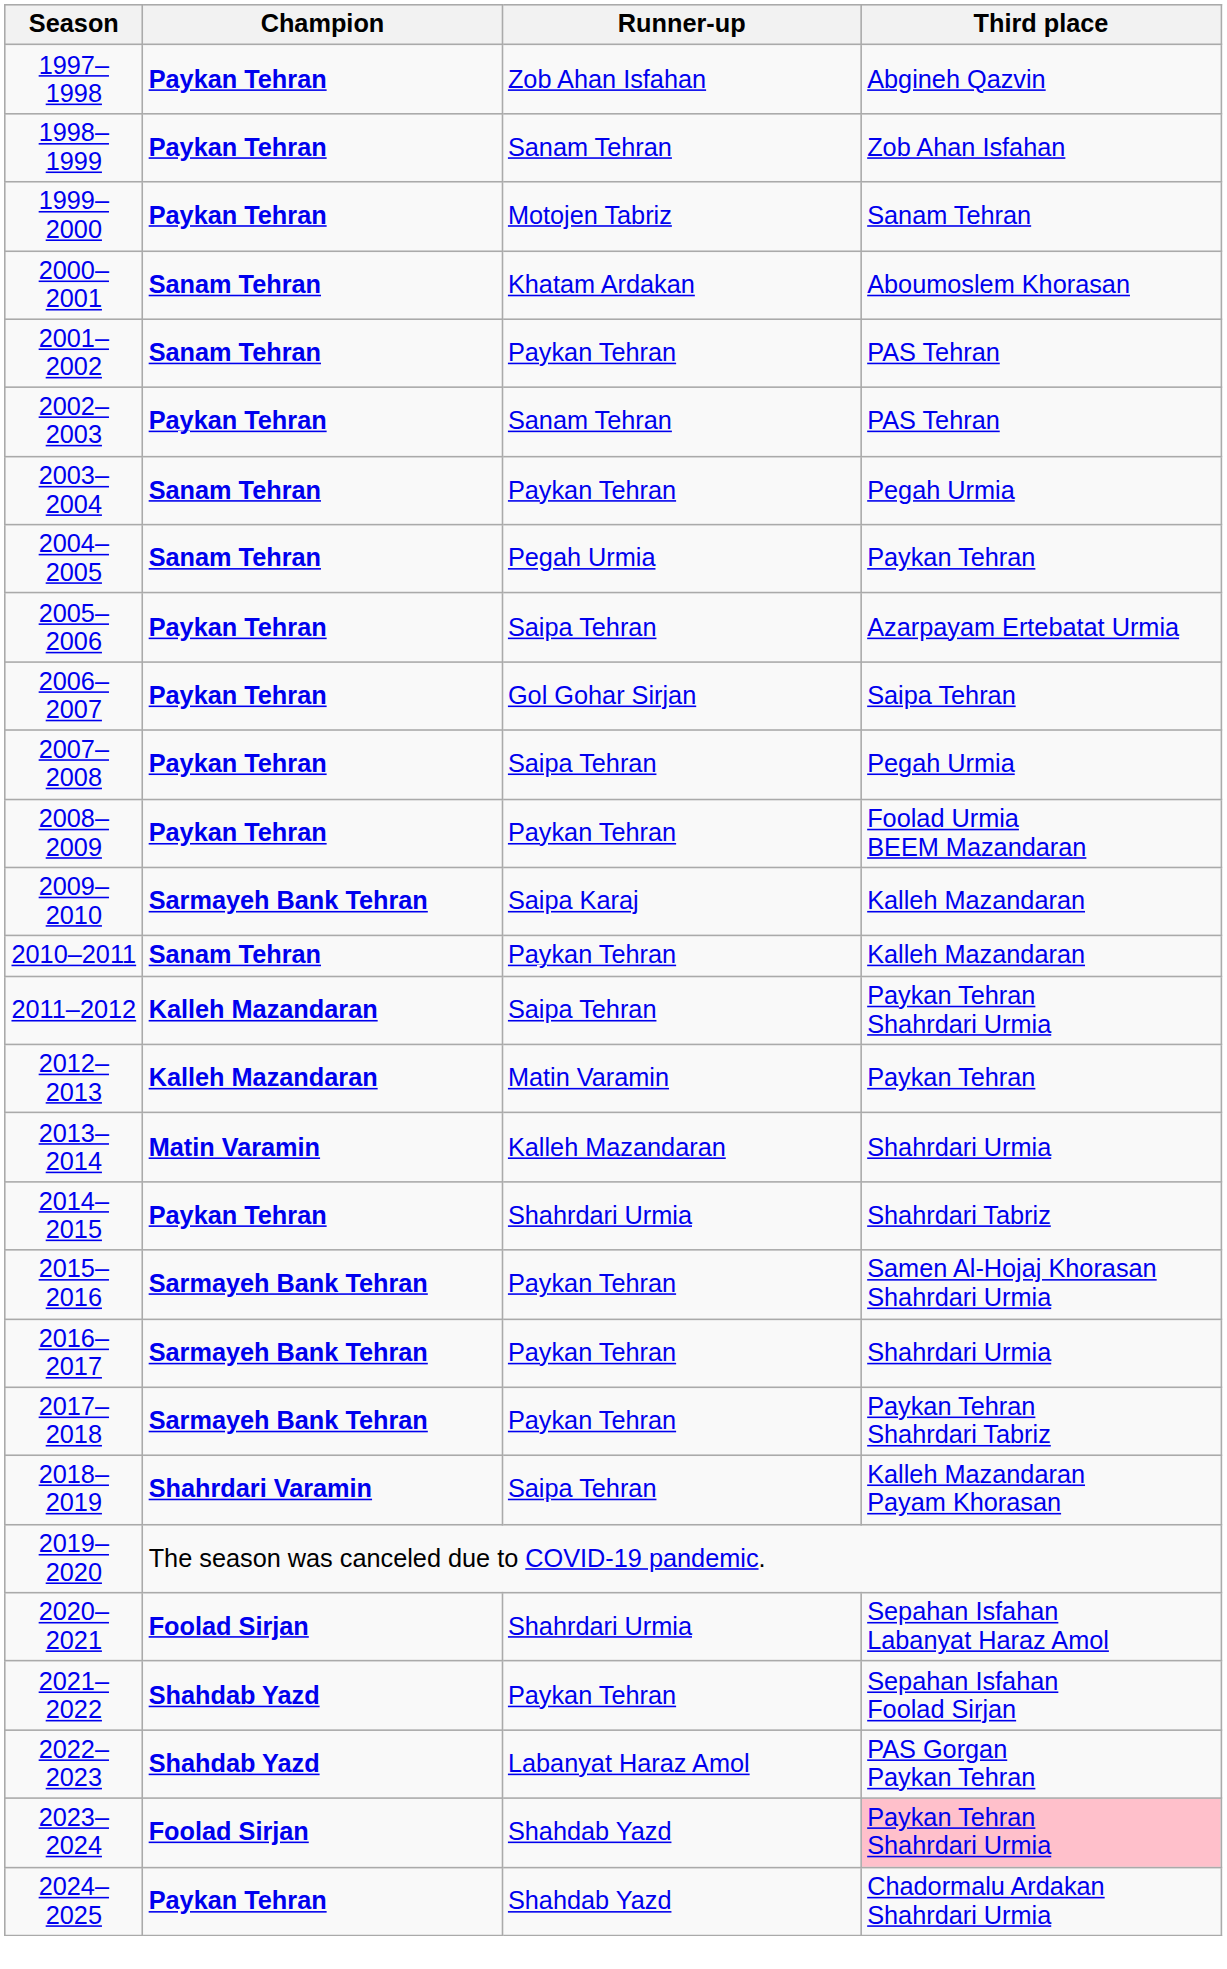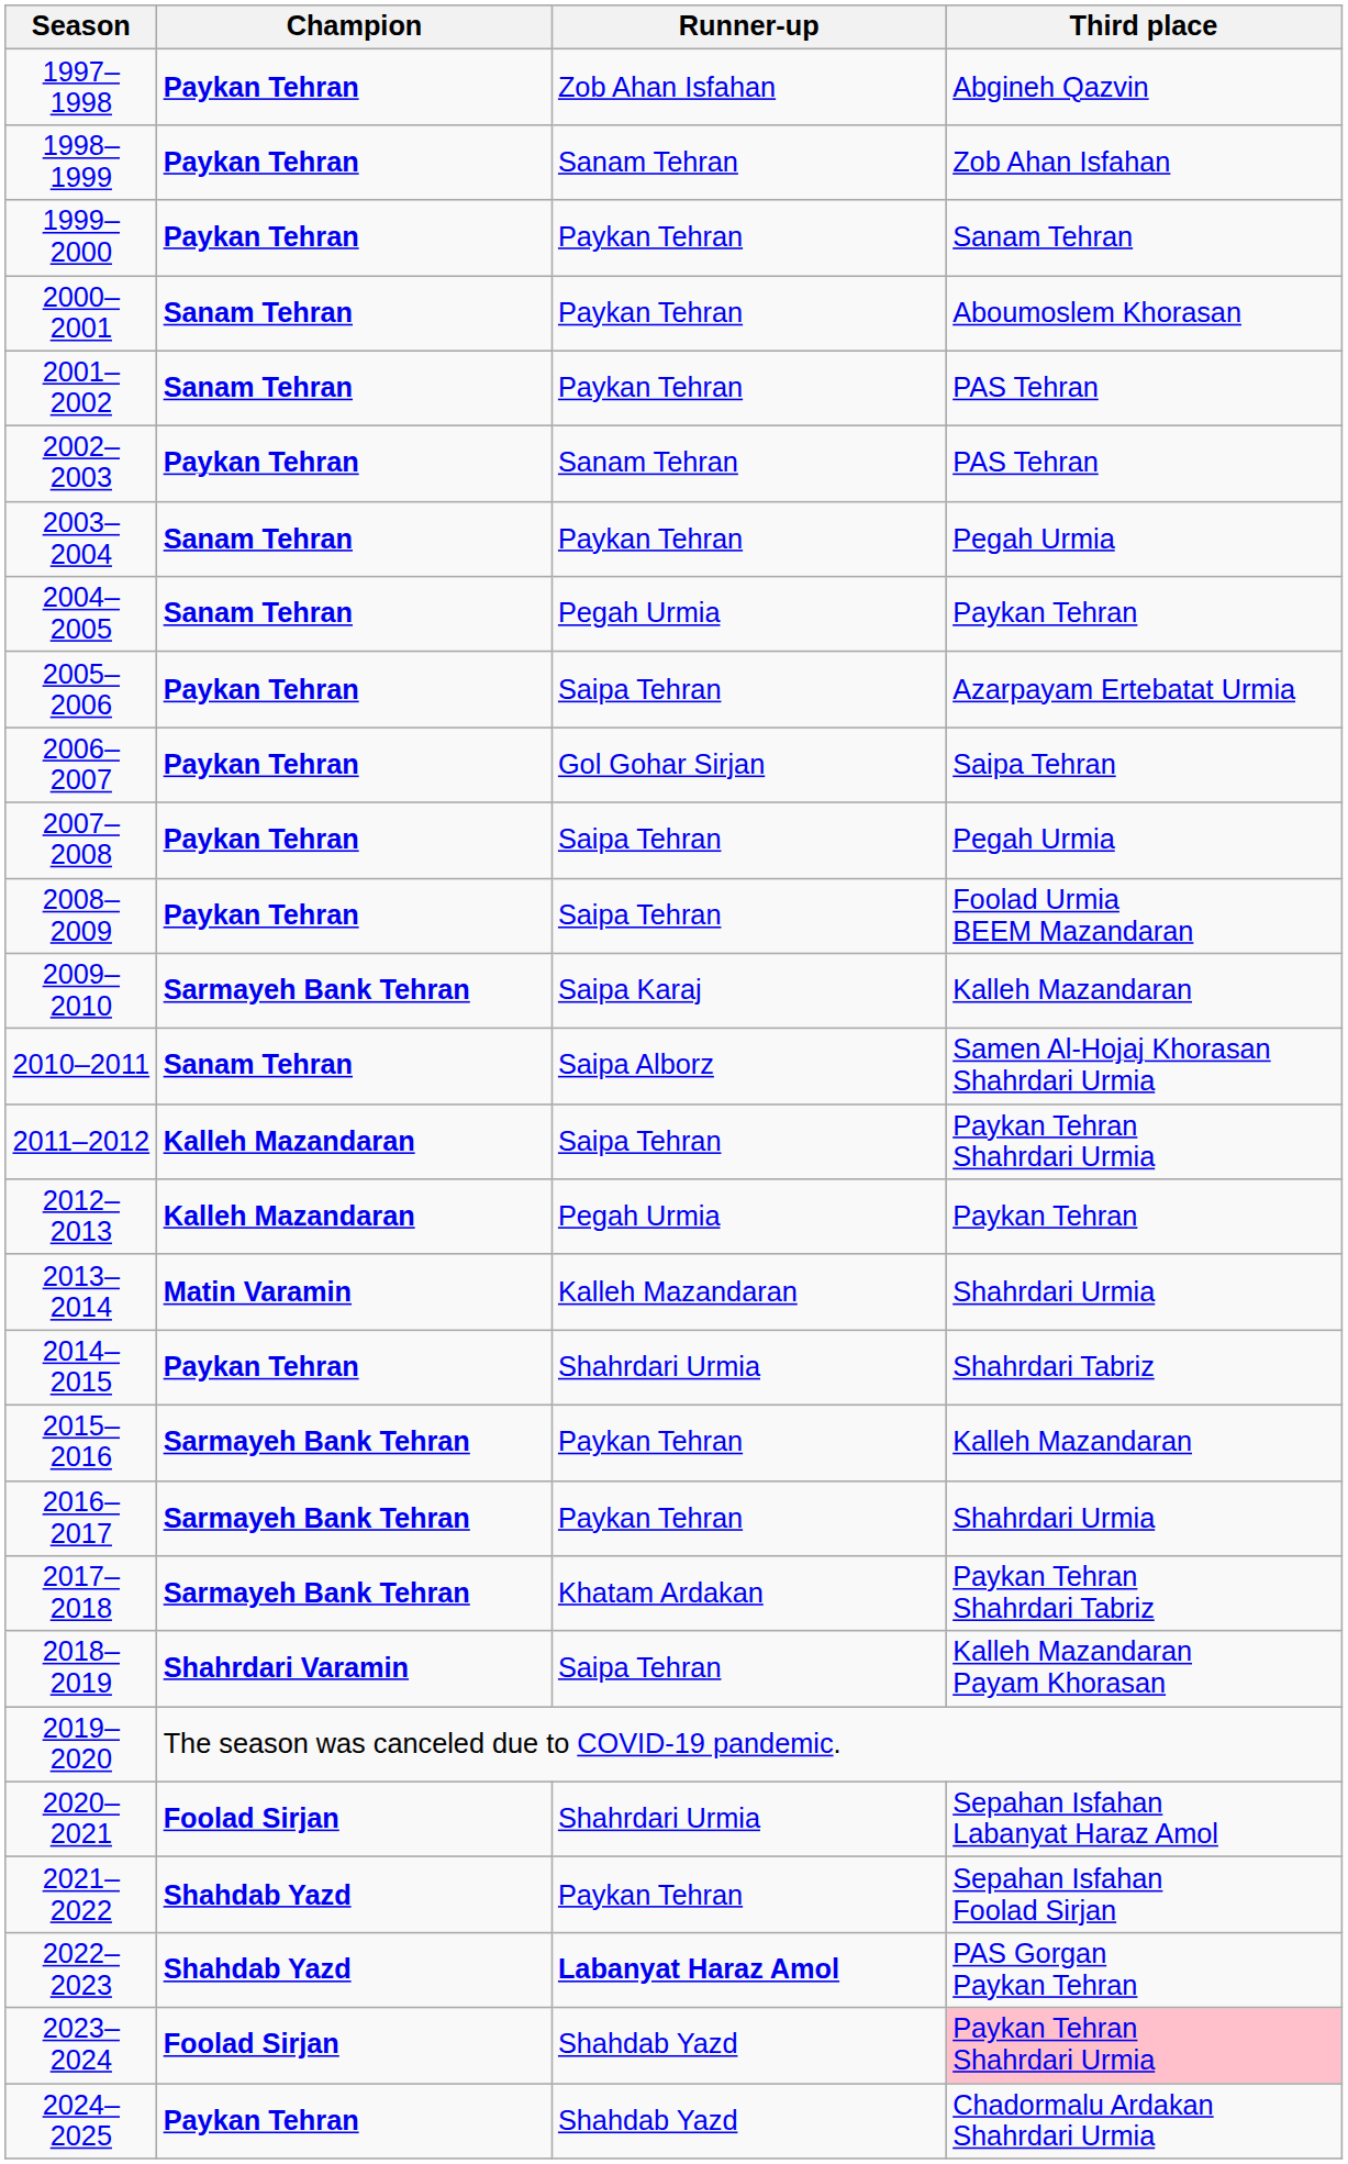1999–2000 | Runner-up: Motojen Tabriz -> Paykan Tehran
2000–2001 | Runner-up: Khatam Ardakan -> Paykan Tehran
2008–2009 | Runner-up: Paykan Tehran -> Saipa Tehran
2010–2011 | Runner-up: Paykan Tehran -> Saipa Alborz
2010–2011 | Third place: Kalleh Mazandaran -> Samen Al-Hojaj Khorasan Shahrdari Urmia
2012–2013 | Runner-up: Matin Varamin -> Pegah Urmia
2015–2016 | Third place: Samen Al-Hojaj Khorasan Shahrdari Urmia -> Kalleh Mazandaran
2017–2018 | Runner-up: Paykan Tehran -> Khatam Ardakan
2022–2023 | Runner-up: normal -> bold
